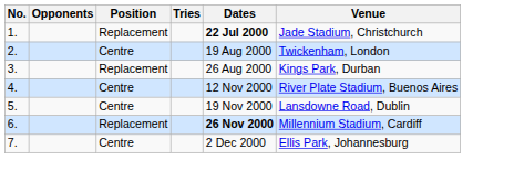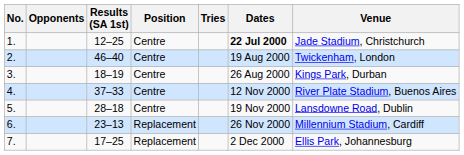+ column: Results (SA 1st) | 12–25 | 46–40 | 18–19 | 37–33 | 28–18 | 23–13 | 17–25
1. | Position: Replacement -> Centre
3. | Position: Replacement -> Centre
6. | Dates: bold -> normal
7. | Position: Centre -> Replacement
